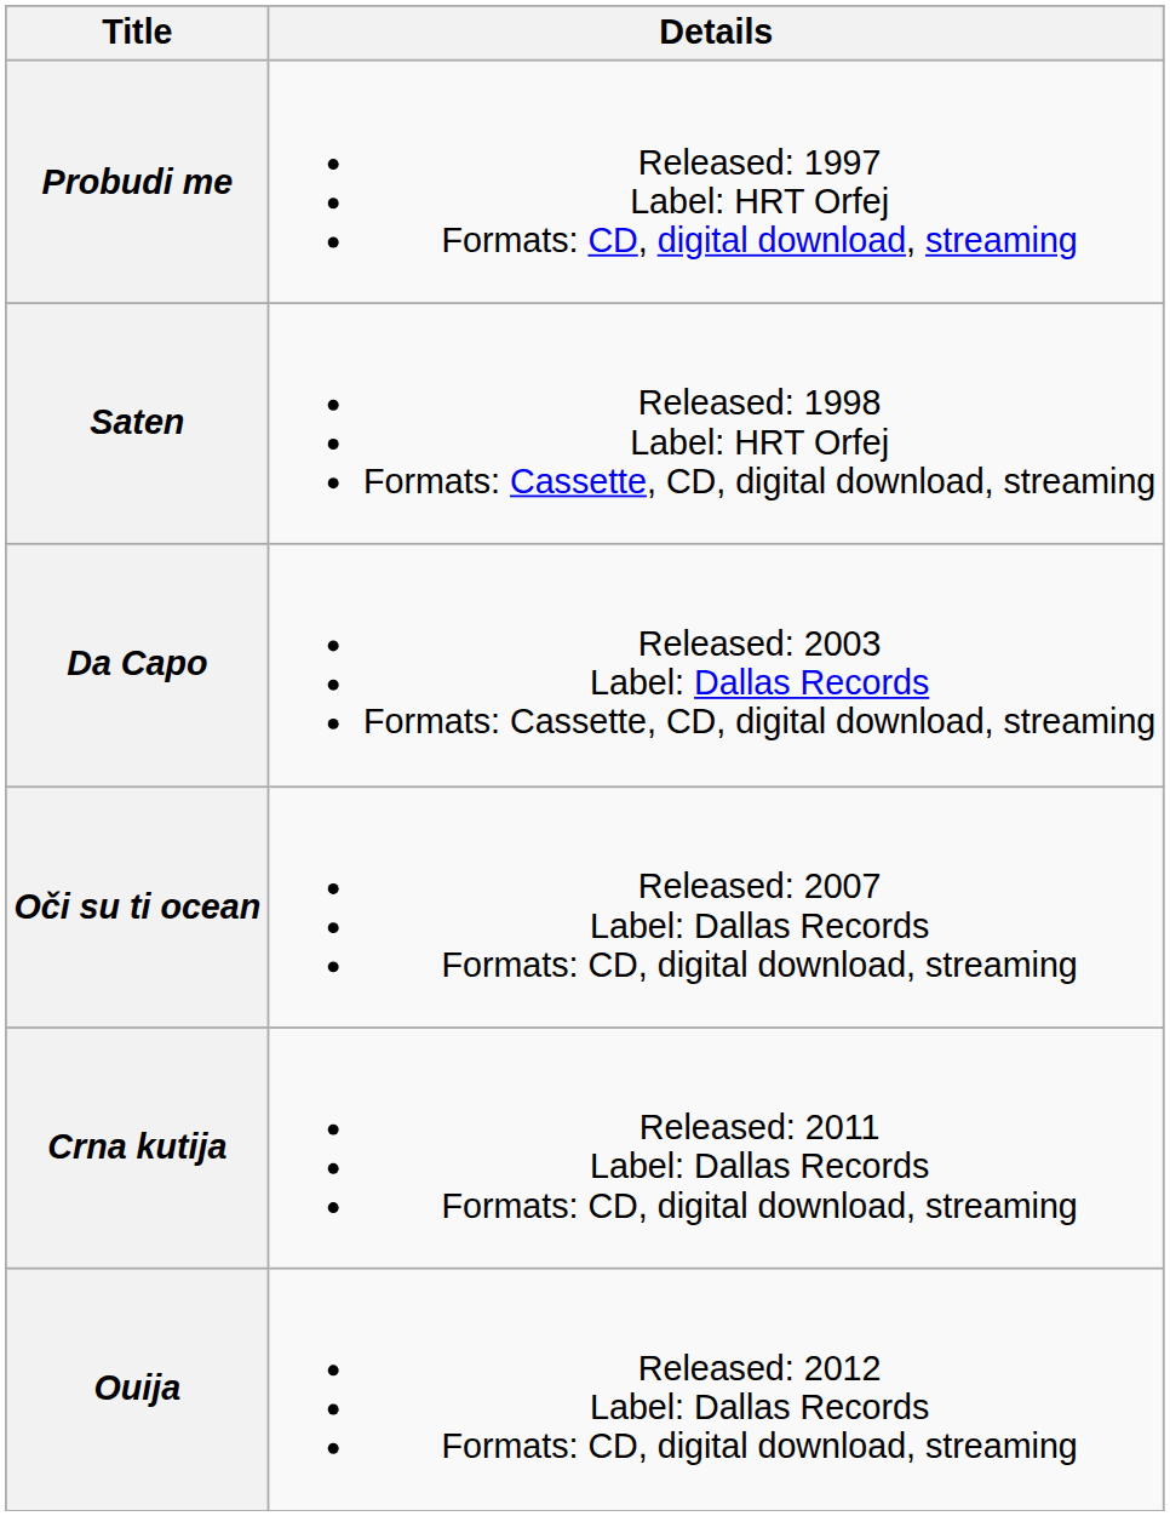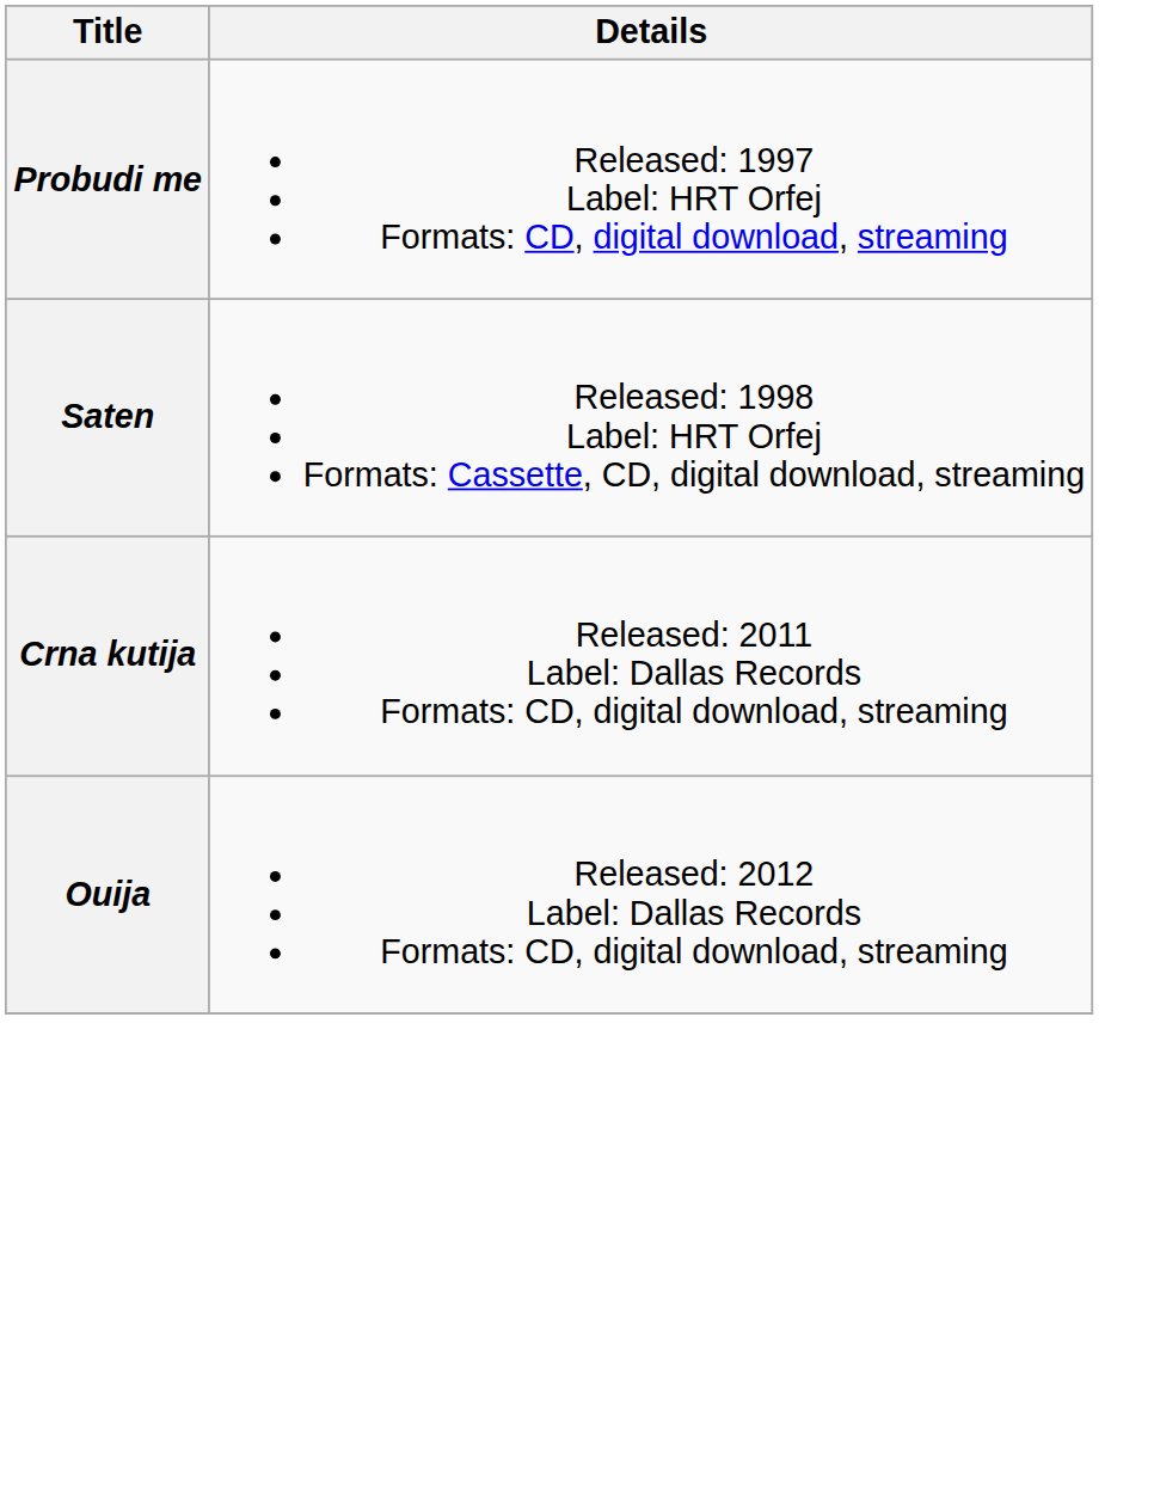- row: Da Capo | Released: 2003 Label: Dallas Records Formats: Cassette, CD, digital download, streaming
- row: Oči su ti ocean | Released: 2007 Label: Dallas Records Formats: CD, digital download, streaming
